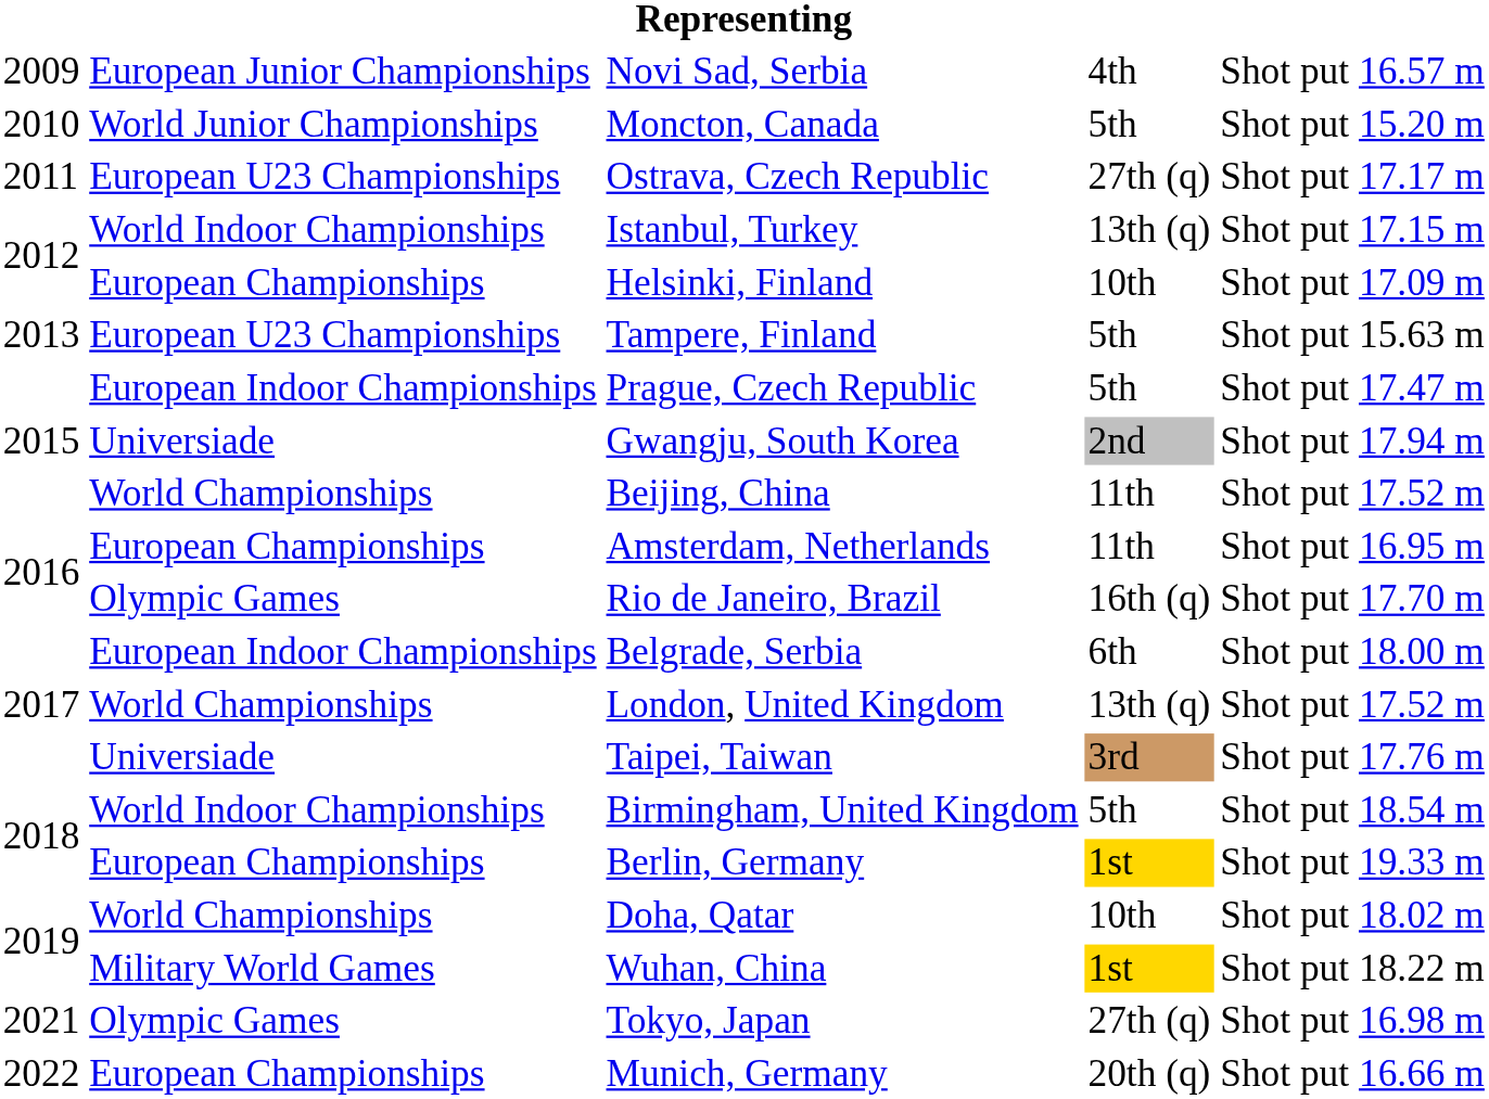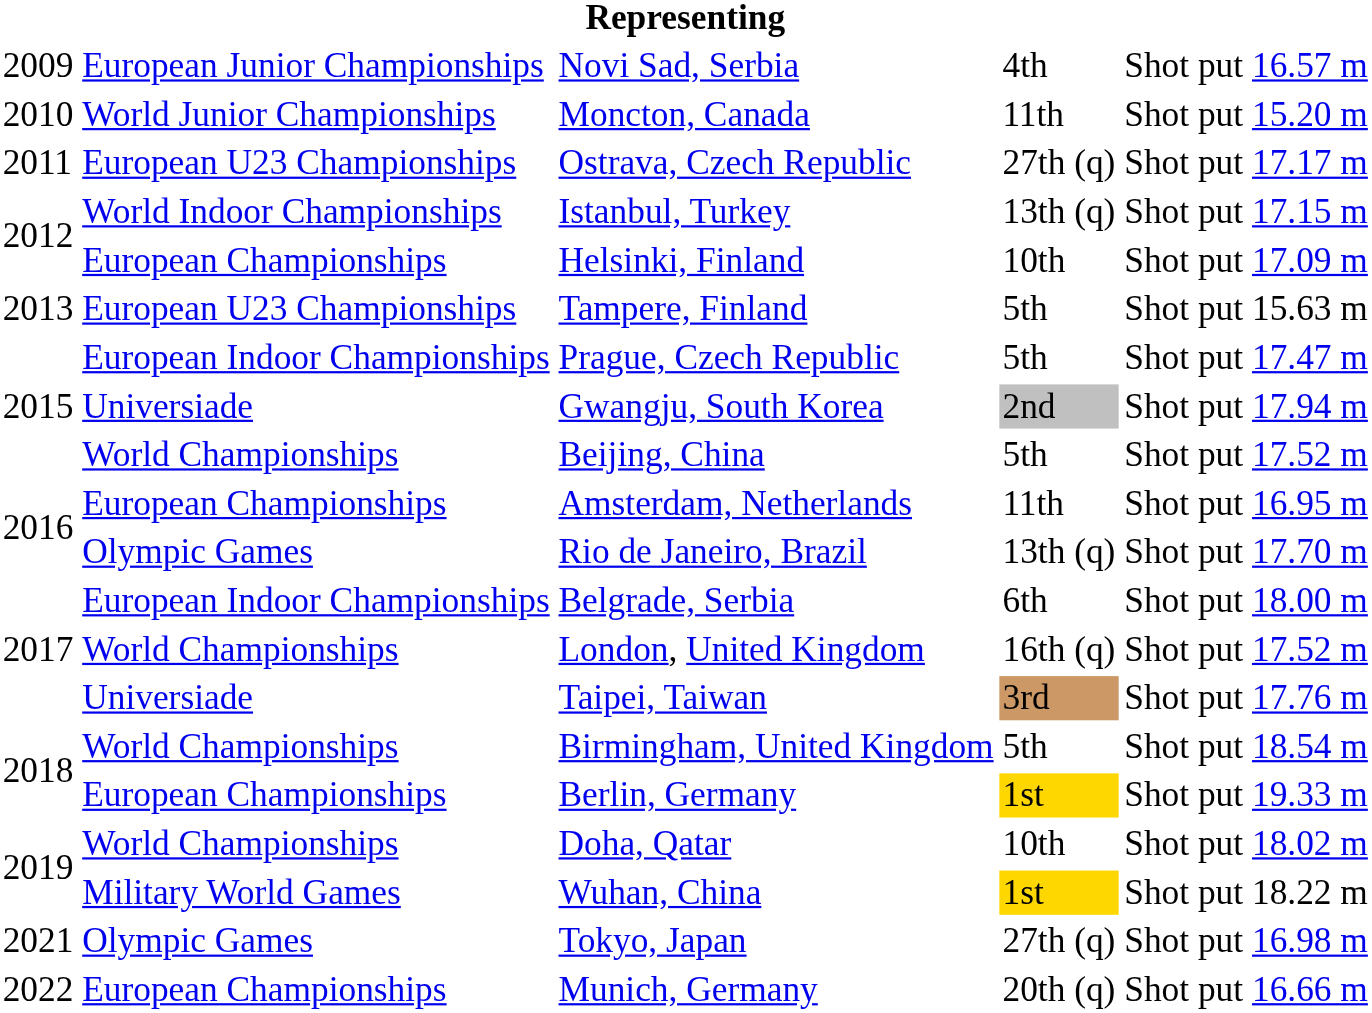Moncton, Canada | column 4: 5th -> 11th
Beijing, China | column 4: 11th -> 5th
Rio de Janeiro, Brazil | column 4: 16th (q) -> 13th (q)
London, United Kingdom | column 4: 13th (q) -> 16th (q)
Birmingham, United Kingdom | column 2: World Indoor Championships -> World Championships
